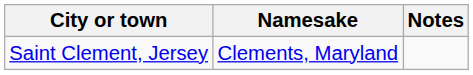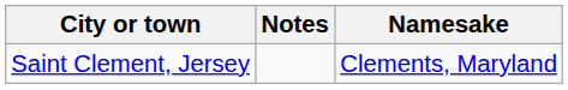columns swapped: Namesake <-> Notes
